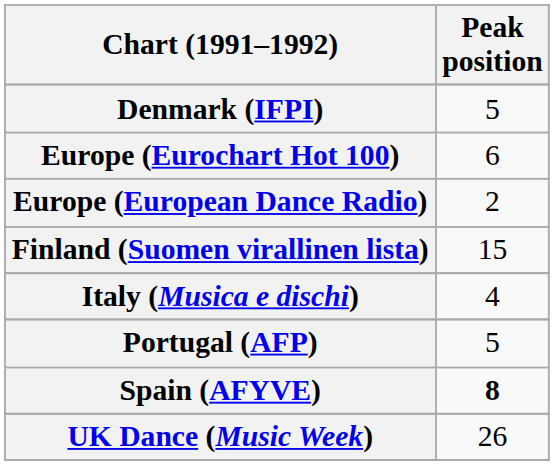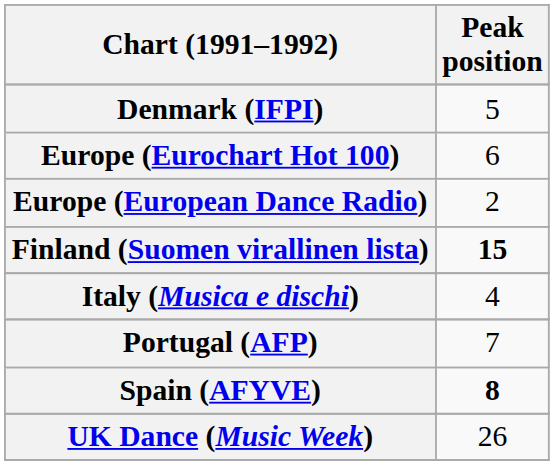Finland (Suomen virallinen lista) | Peak position: normal -> bold
Portugal (AFP) | Peak position: 5 -> 7
